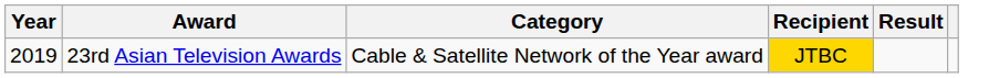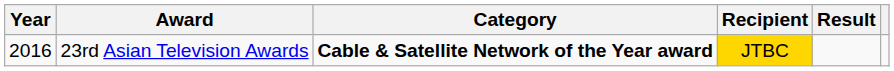23rd Asian Television Awards | Year: 2019 -> 2016
23rd Asian Television Awards | Category: normal -> bold
